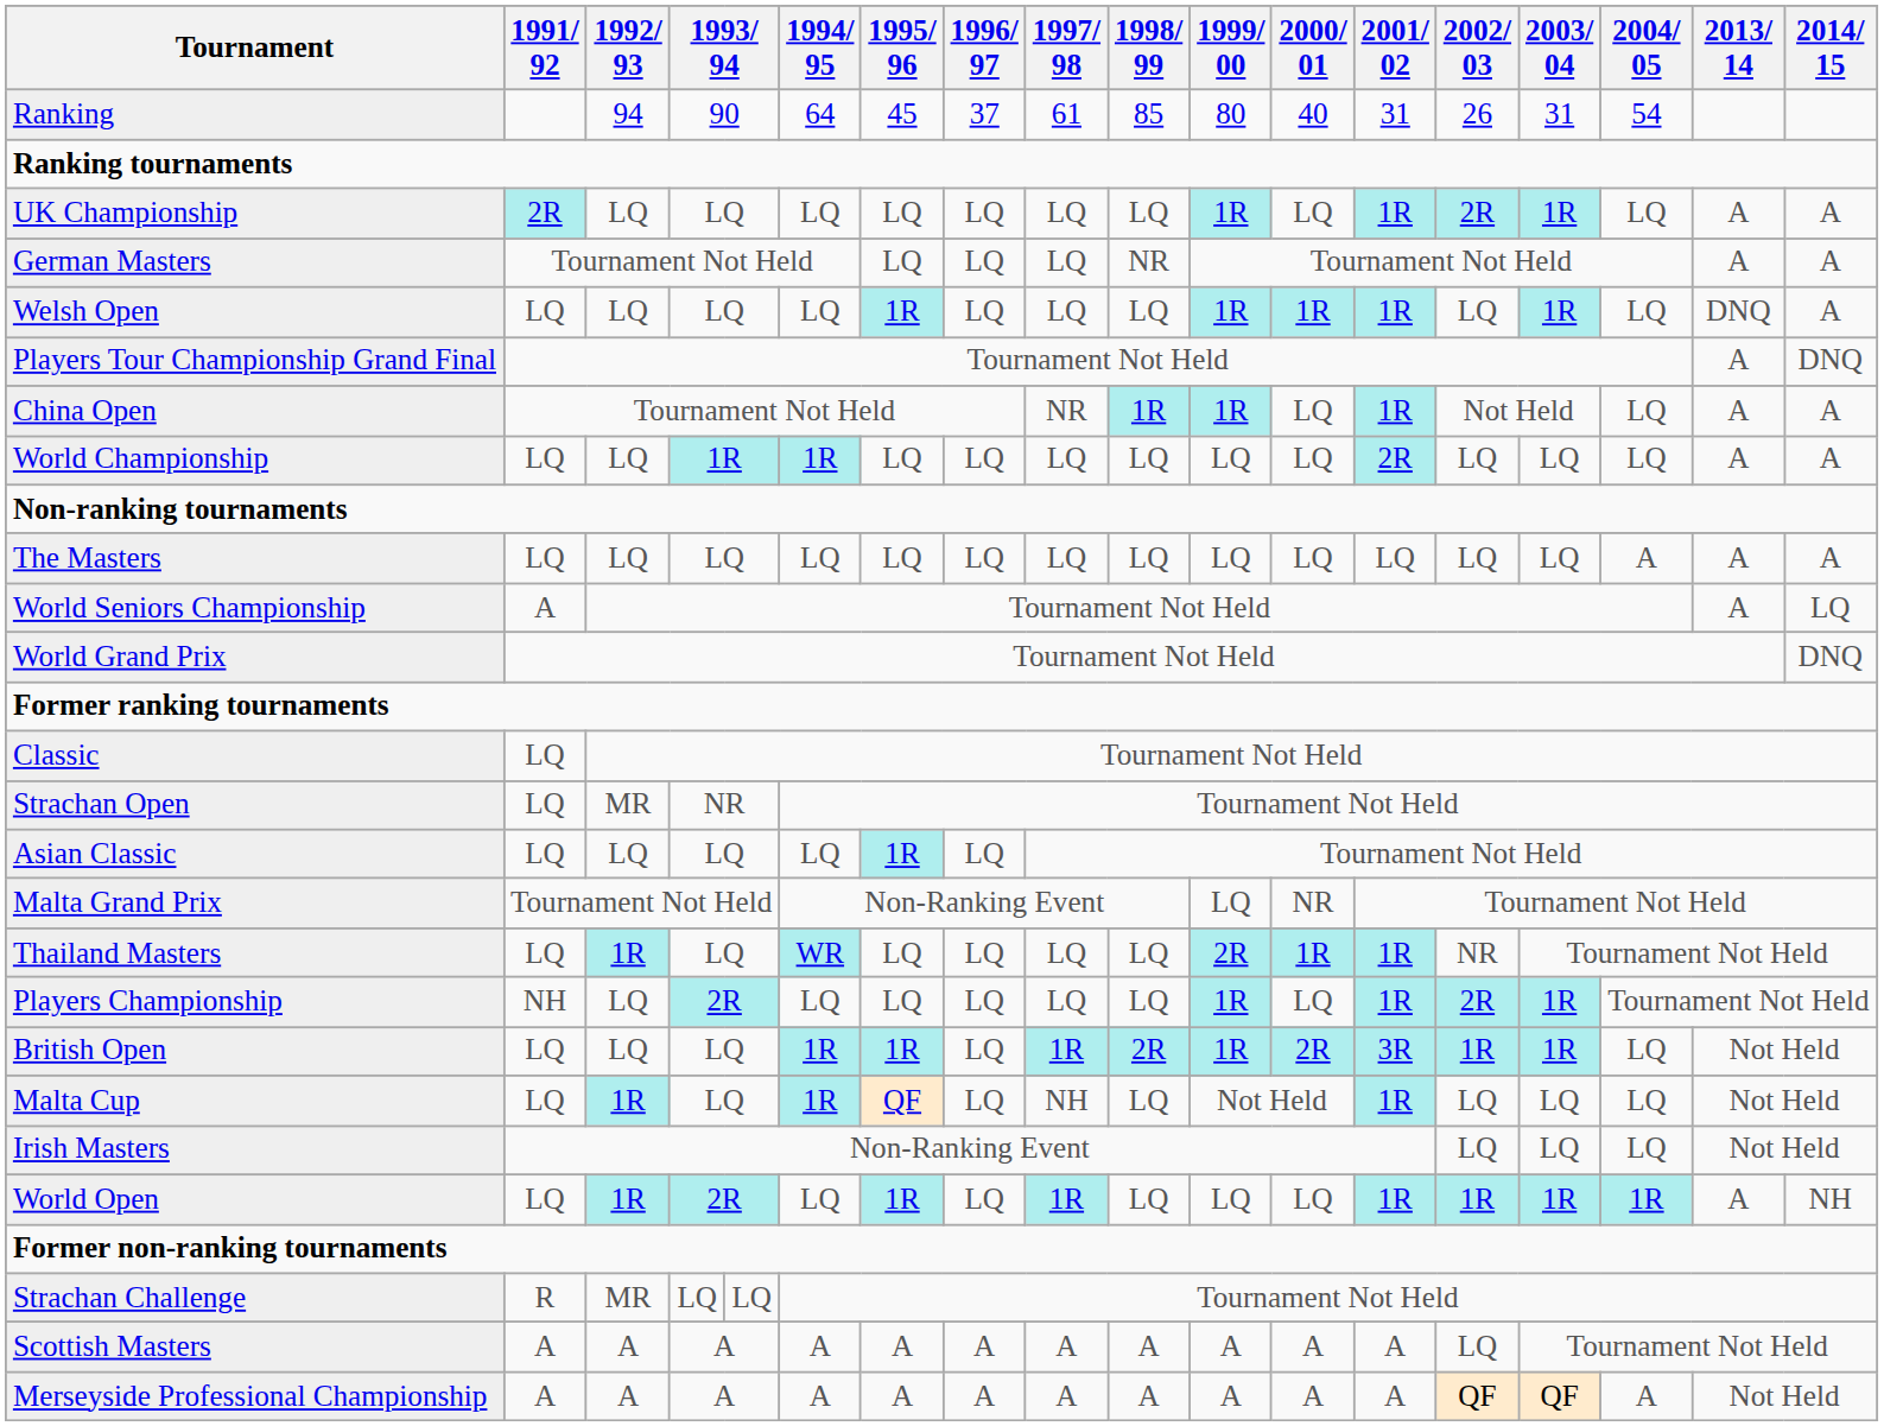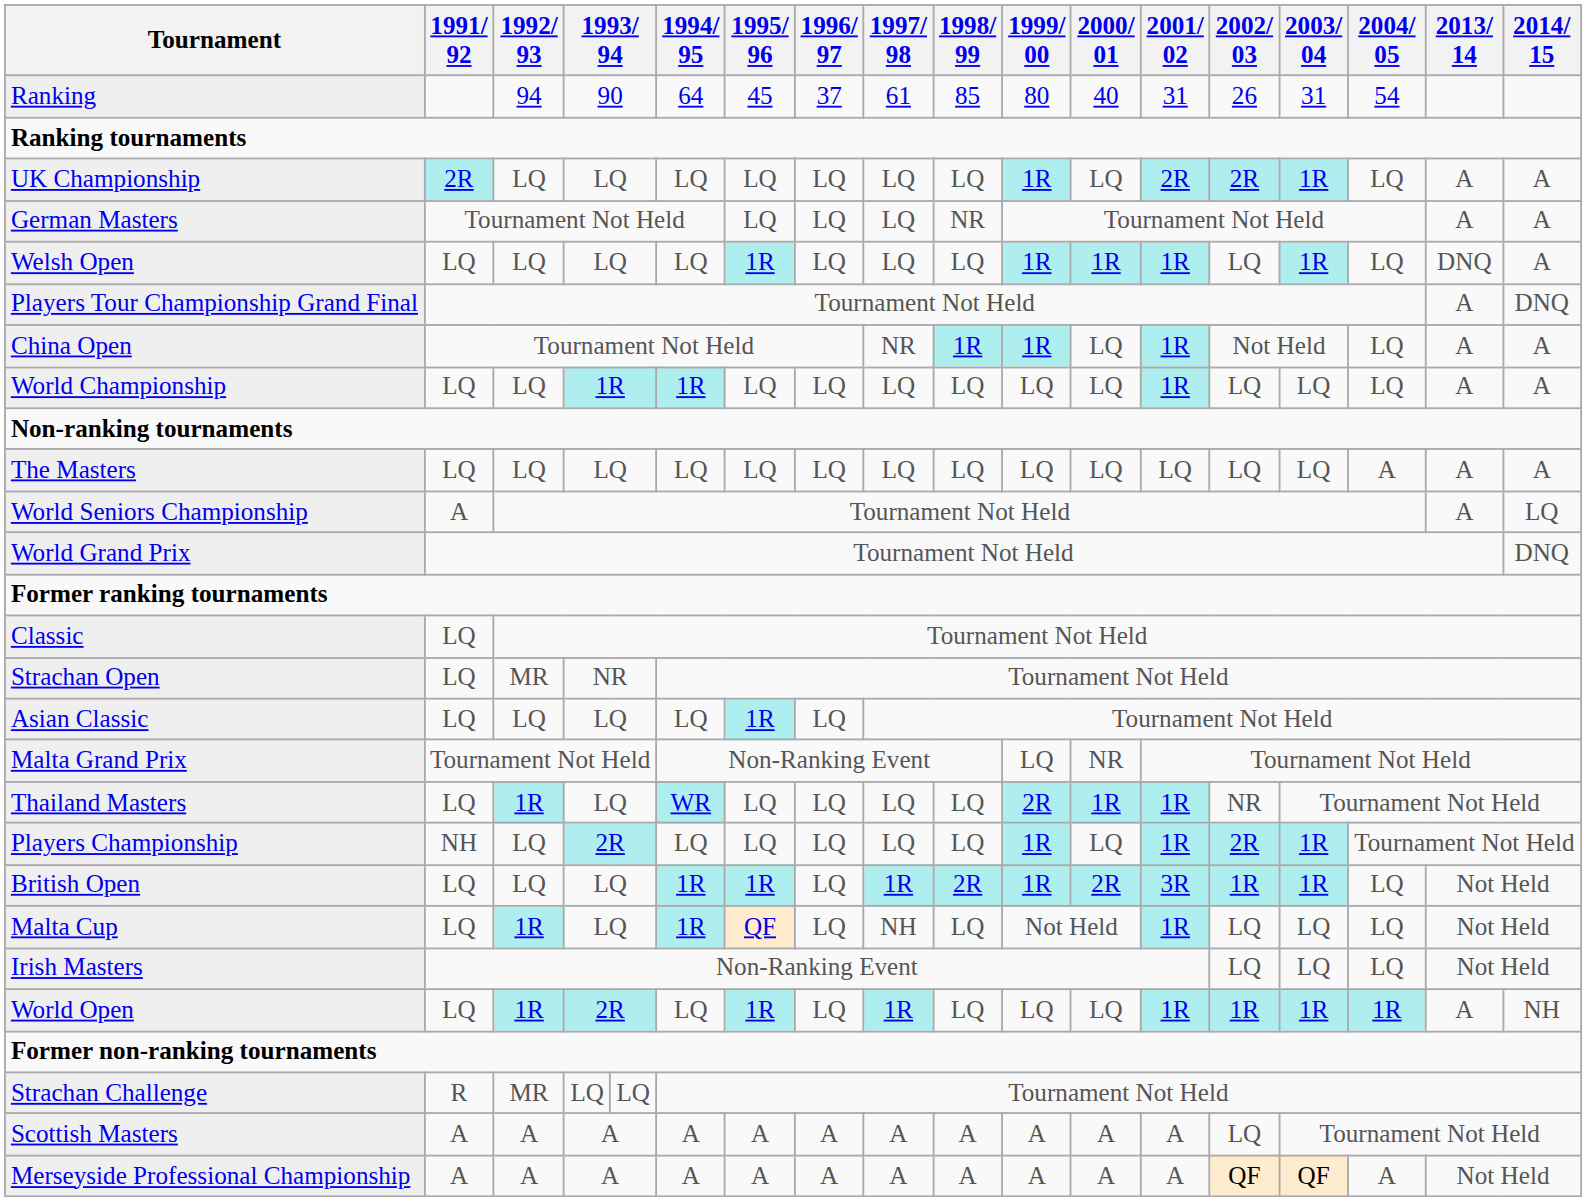UK Championship | 2001/ 02: 1R -> 2R
World Championship | 2001/ 02: 2R -> 1R
